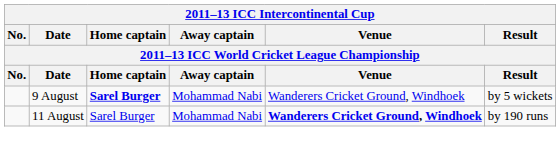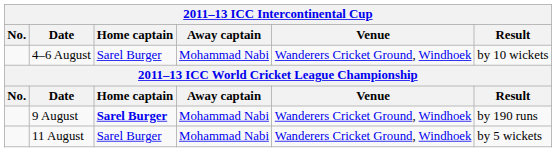+ row: 4–6 August | Sarel Burger | Mohammad Nabi | Wanderers Cricket Ground, Windhoek | by 10 wickets
9 August | Result: by 5 wickets -> by 190 runs
11 August | Venue: bold -> normal
11 August | Result: by 190 runs -> by 5 wickets
